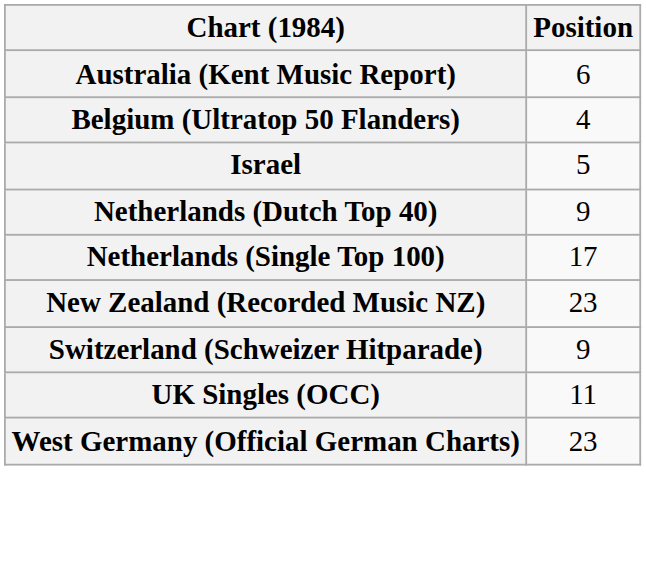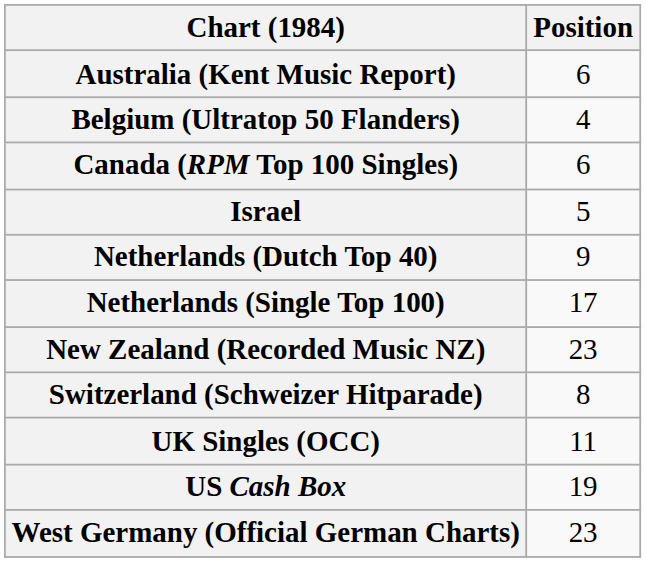+ row: Canada (RPM Top 100 Singles) | 6
Switzerland (Schweizer Hitparade) | Position: 9 -> 8
+ row: US Cash Box | 19
